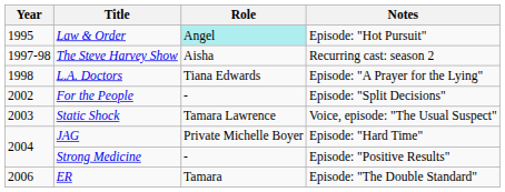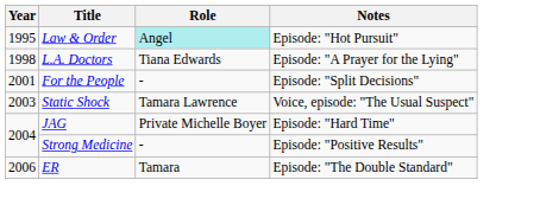- row: 1997-98 | The Steve Harvey Show | Aisha | Recurring cast: season 2
For the People | Year: 2002 -> 2001
